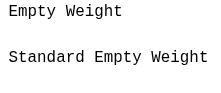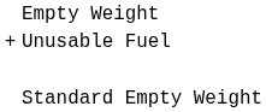+ row: + | Unusable Fuel
